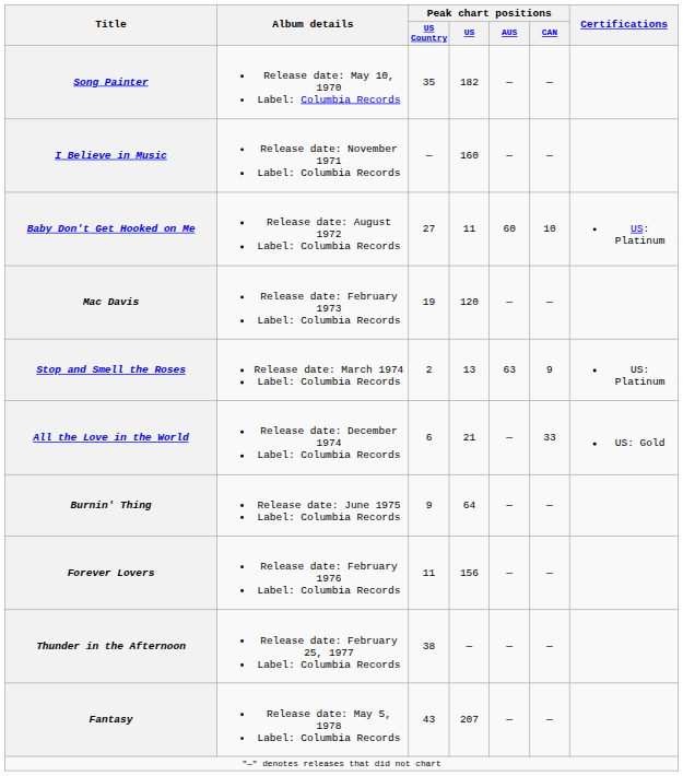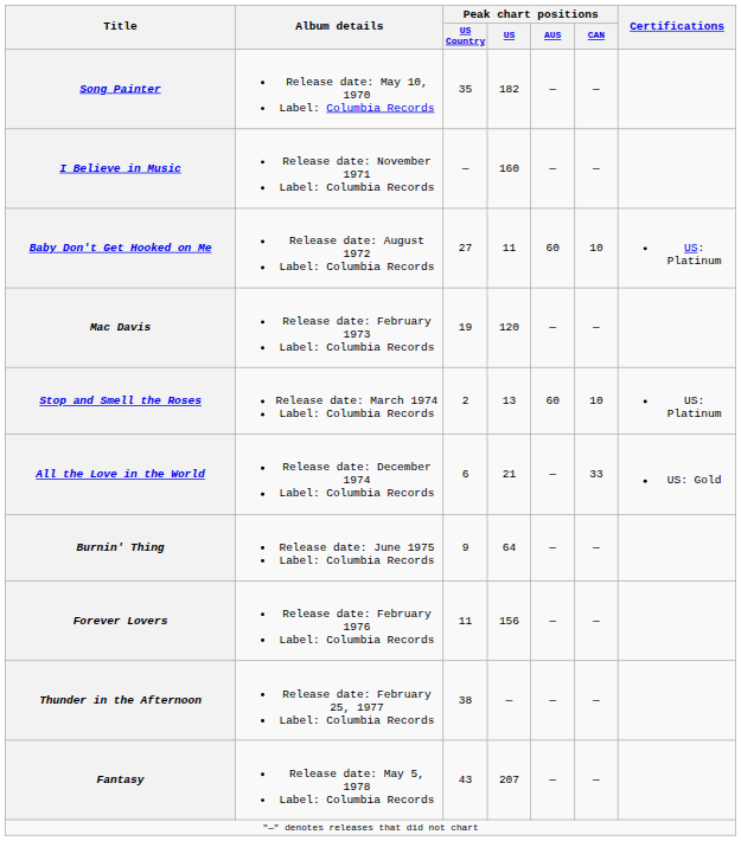Stop and Smell the Roses | Peak chart positions / AUS: 63 -> 60
Stop and Smell the Roses | Peak chart positions / CAN: 9 -> 10
